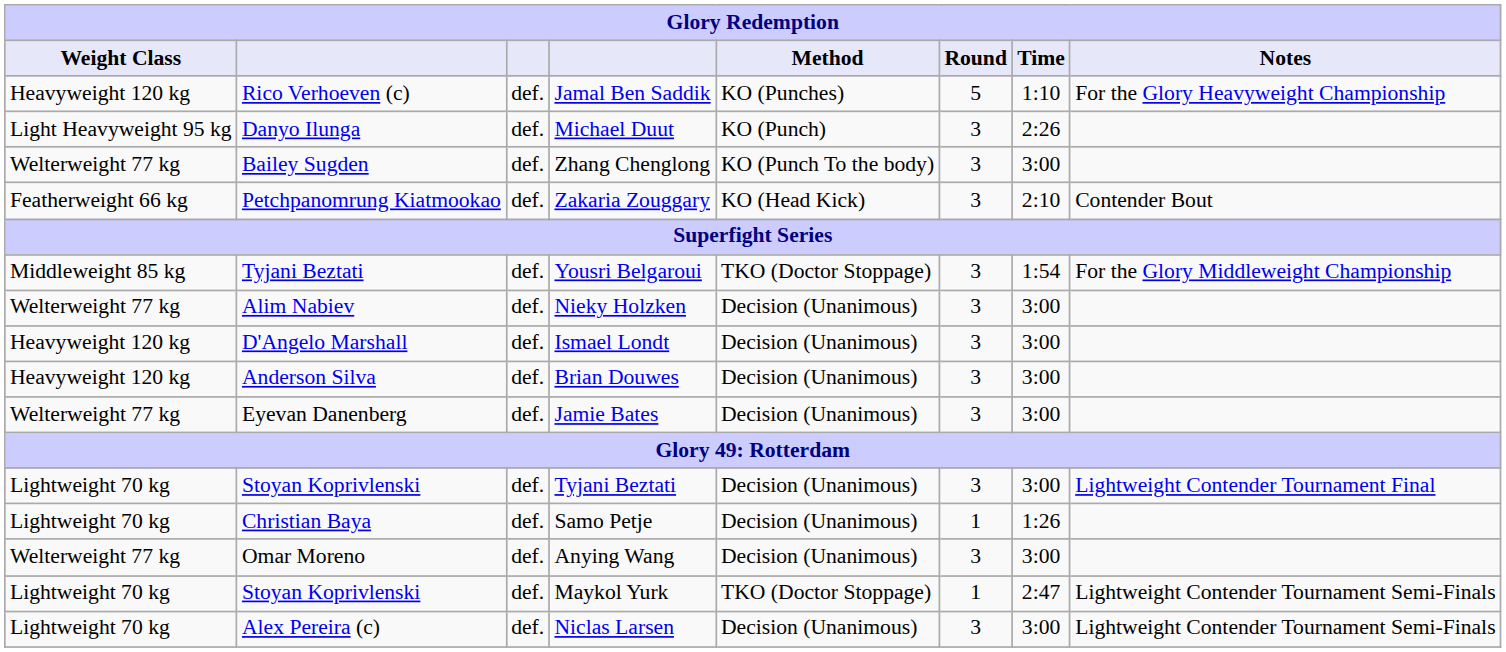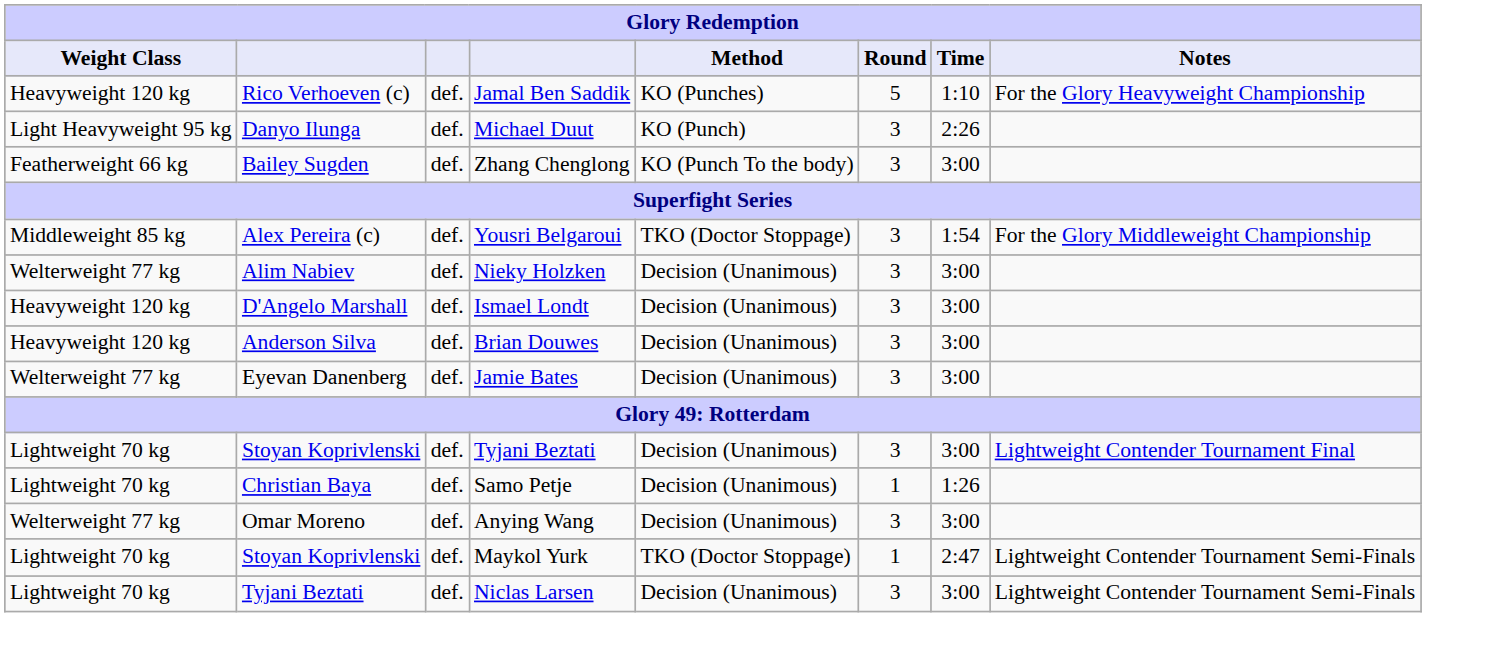Zhang Chenglong | Weight Class: Welterweight 77 kg -> Featherweight 66 kg
- row: Featherweight 66 kg | Petchpanomrung Kiatmookao | def. | Zakaria Zouggary | KO (Head Kick) | 3 | 2:10 | Contender Bout
Yousri Belgaroui | column 2: Tyjani Beztati -> Alex Pereira (c)
Niclas Larsen | column 2: Alex Pereira (c) -> Tyjani Beztati
